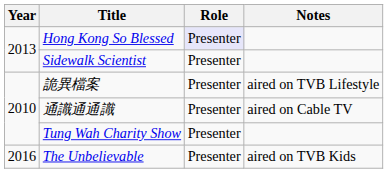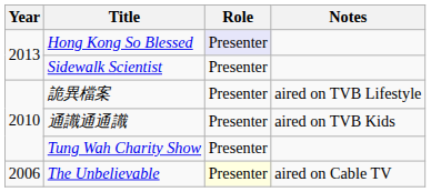通識通通識 | Notes: aired on Cable TV -> aired on TVB Kids
The Unbelievable | Year: 2016 -> 2006
The Unbelievable | Role: no background -> lightyellow background
The Unbelievable | Notes: aired on TVB Kids -> aired on Cable TV
